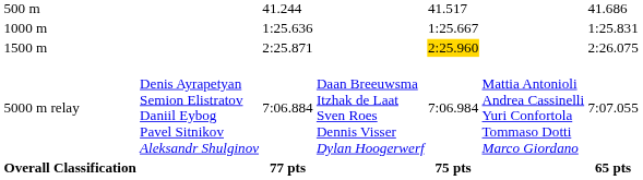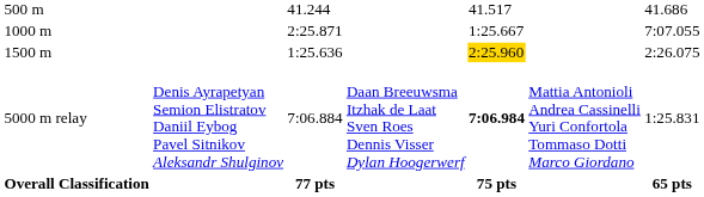1000 m | column 3: 1:25.636 -> 2:25.871
1000 m | column 7: 1:25.831 -> 7:07.055
1500 m | column 3: 2:25.871 -> 1:25.636
5000 m relay | column 5: normal -> bold
5000 m relay | column 7: 7:07.055 -> 1:25.831
